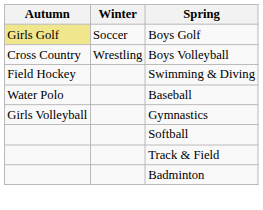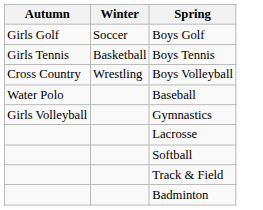Boys Golf | Autumn: khaki background -> no background
+ row: Girls Tennis | Basketball | Boys Tennis
- row: Field Hockey | Swimming & Diving
+ row: Lacrosse
